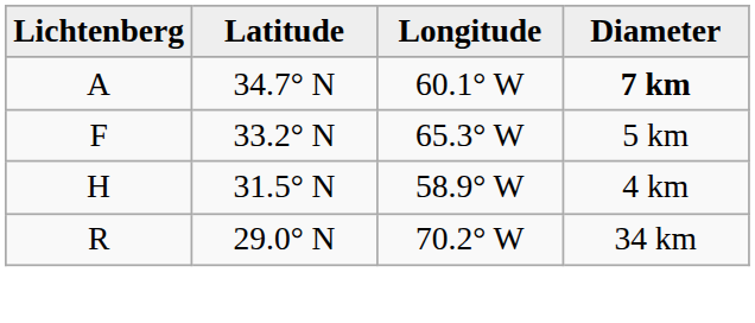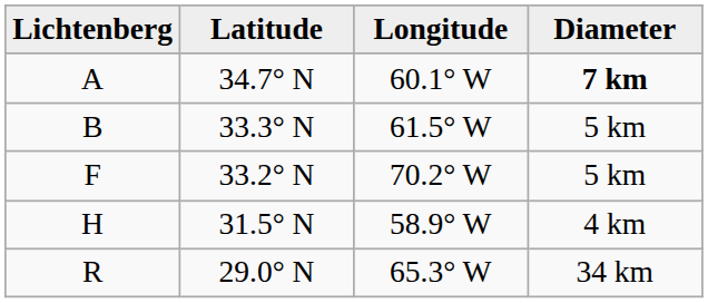+ row: B | 33.3° N | 61.5° W | 5 km
F | Longitude: 65.3° W -> 70.2° W
R | Longitude: 70.2° W -> 65.3° W
